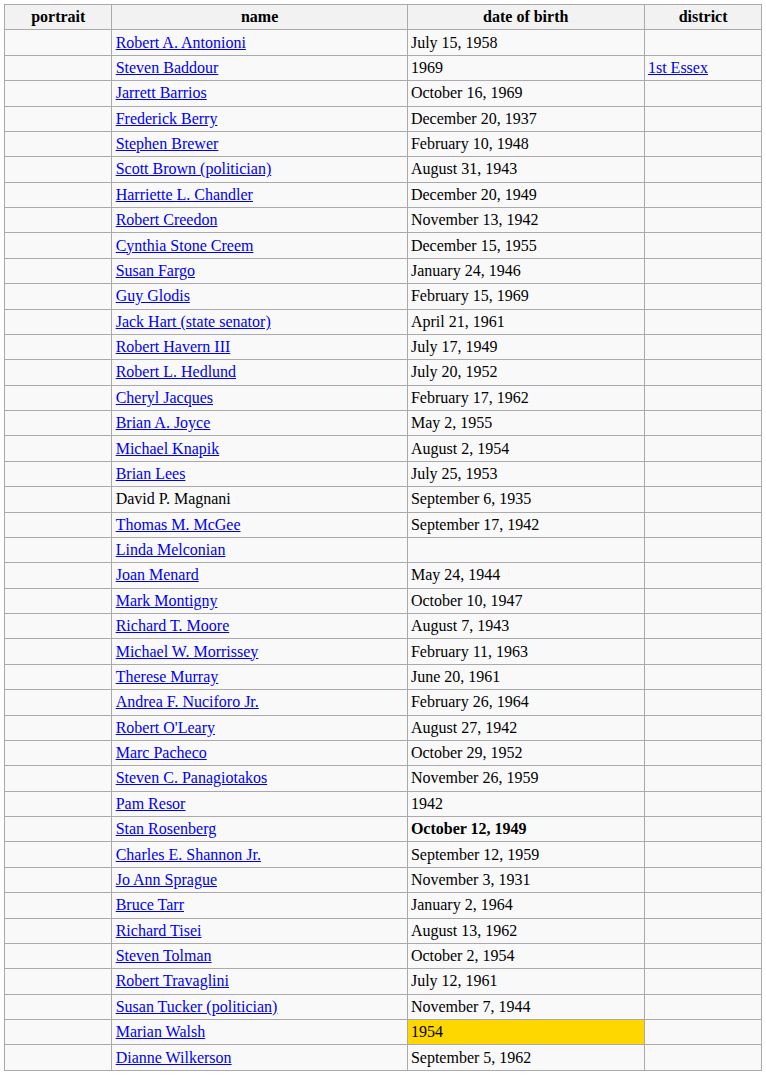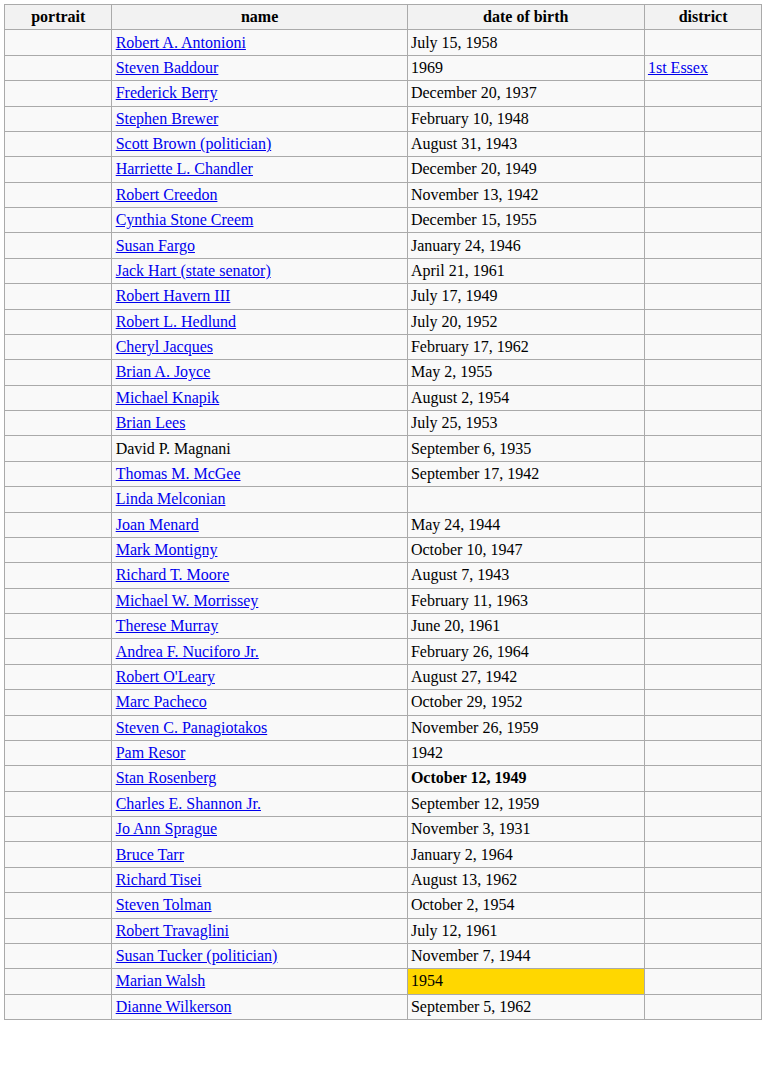- row: Jarrett Barrios | October 16, 1969
- row: Guy Glodis | February 15, 1969
